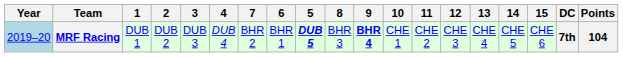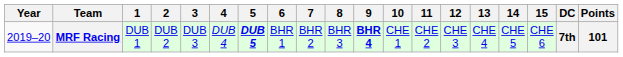columns swapped: 5 <-> 7
MRF Racing | Year: lightblue background -> no background
MRF Racing | Points: 104 -> 101
